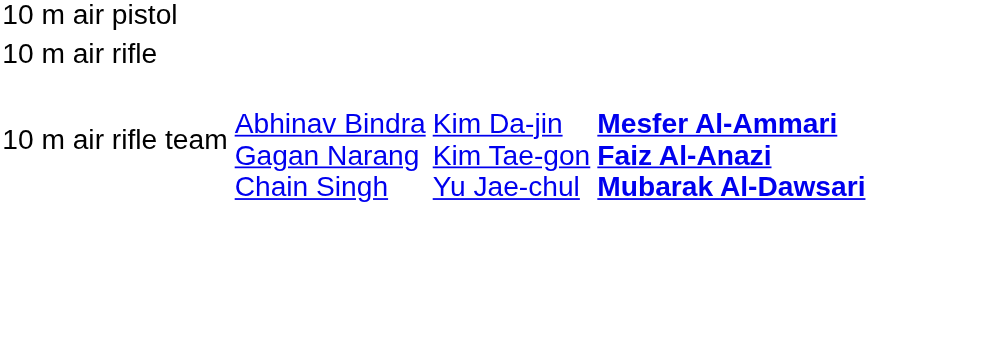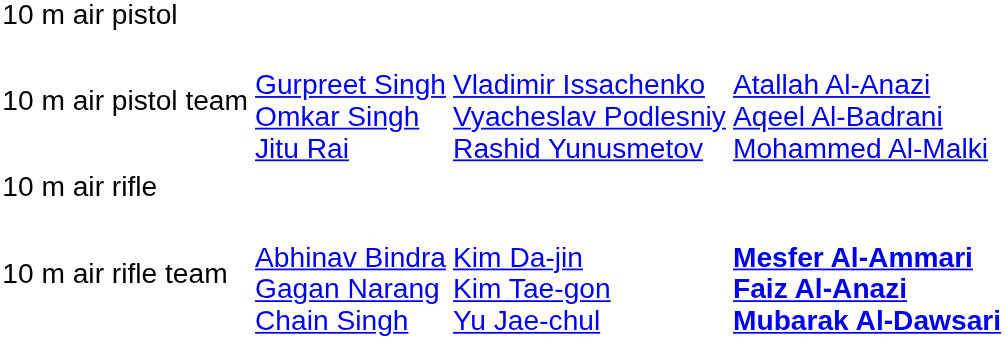+ row: 10 m air pistol team | Gurpreet Singh Omkar Singh Jitu Rai | Vladimir Issachenko Vyacheslav Podlesniy Rashid Yunusmetov | Atallah Al-Anazi Aqeel Al-Badrani Mohammed Al-Malki
